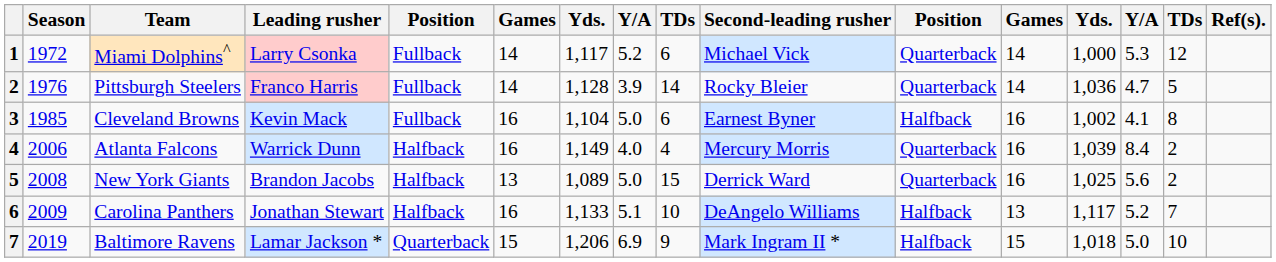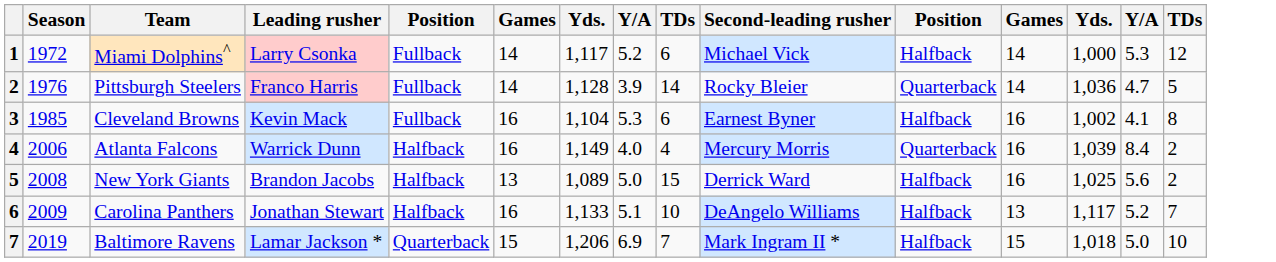- column: Ref(s).
Miami Dolphins^ | column 11: Quarterback -> Halfback
Cleveland Browns | column 8: 5.0 -> 5.3
New York Giants | column 11: Quarterback -> Halfback
Baltimore Ravens | column 9: 9 -> 7
